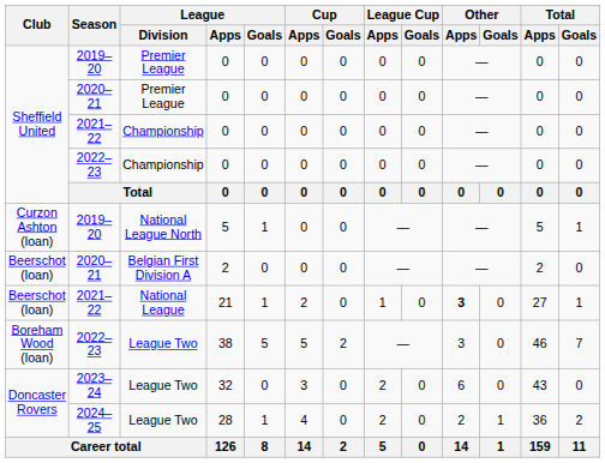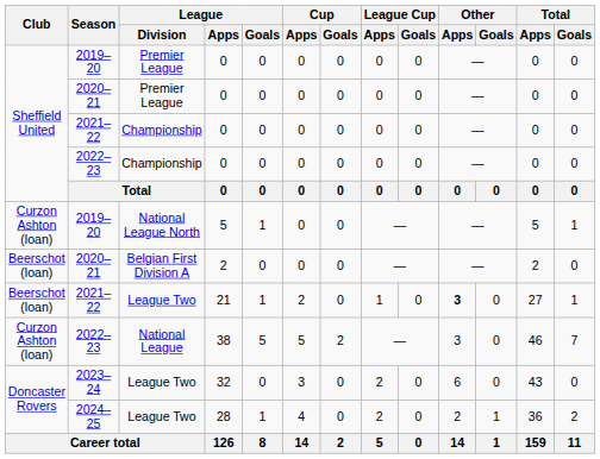21 | League / Division: National League -> League Two
38 | Club: Boreham Wood (loan) -> Curzon Ashton (loan)
38 | League / Division: League Two -> National League
